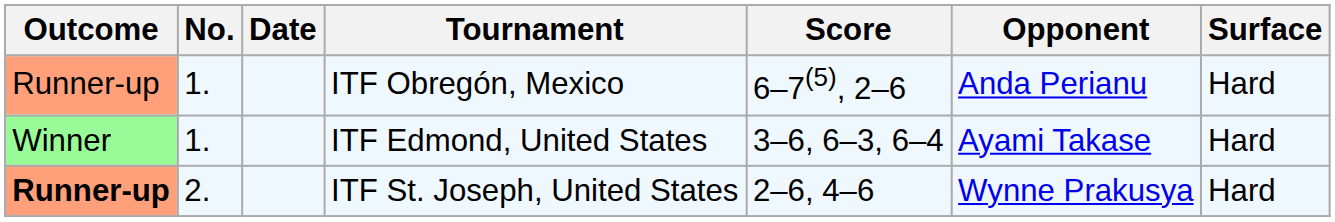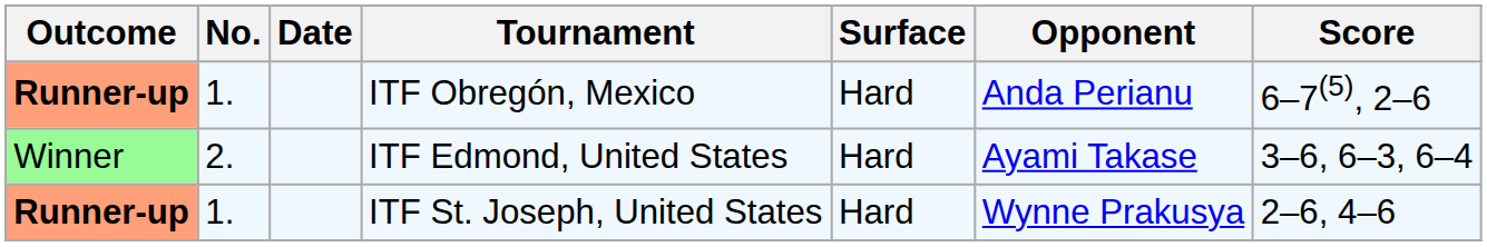columns swapped: Surface <-> Score
ITF Obregón, Mexico | Outcome: normal -> bold
ITF Edmond, United States | No.: 1. -> 2.
ITF St. Joseph, United States | No.: 2. -> 1.
